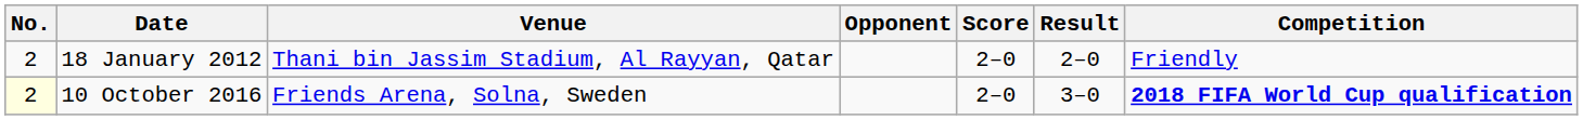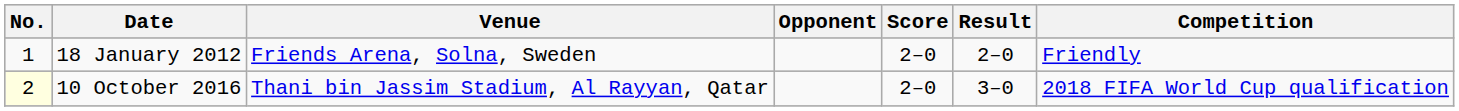18 January 2012 | No.: 2 -> 1
18 January 2012 | Venue: Thani bin Jassim Stadium, Al Rayyan, Qatar -> Friends Arena, Solna, Sweden
10 October 2016 | Venue: Friends Arena, Solna, Sweden -> Thani bin Jassim Stadium, Al Rayyan, Qatar
10 October 2016 | Competition: bold -> normal
